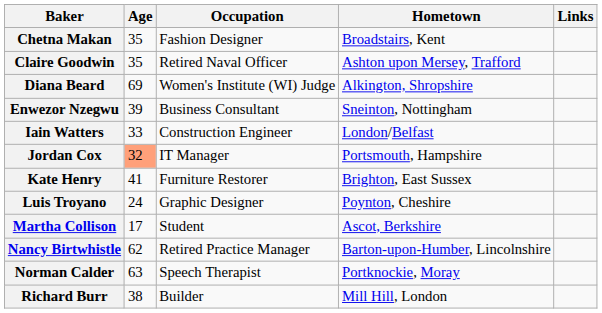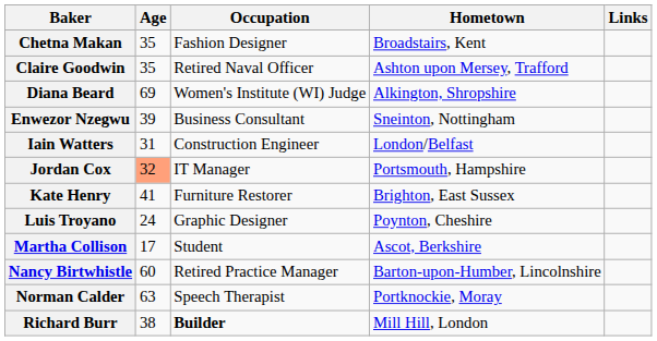Iain Watters | Age: 33 -> 31
Nancy Birtwhistle | Age: 62 -> 60
Richard Burr | Occupation: normal -> bold
